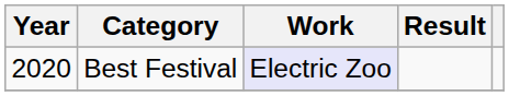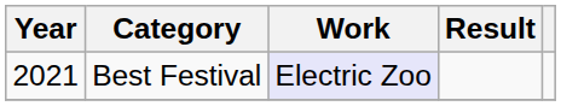Best Festival | Year: 2020 -> 2021
